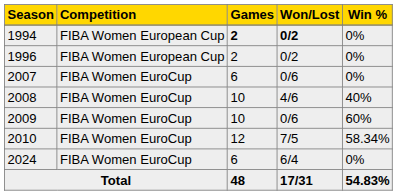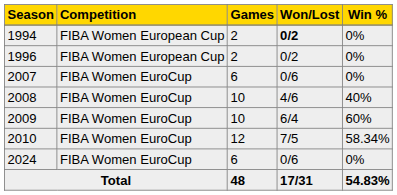1994 | column 3: bold -> normal
2009 | column 4: 0/6 -> 6/4
2024 | column 4: 6/4 -> 0/6
